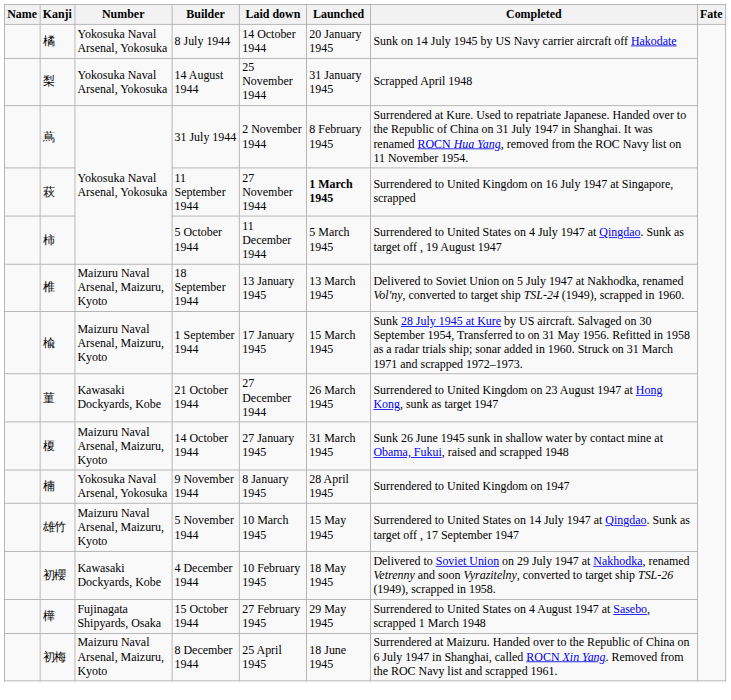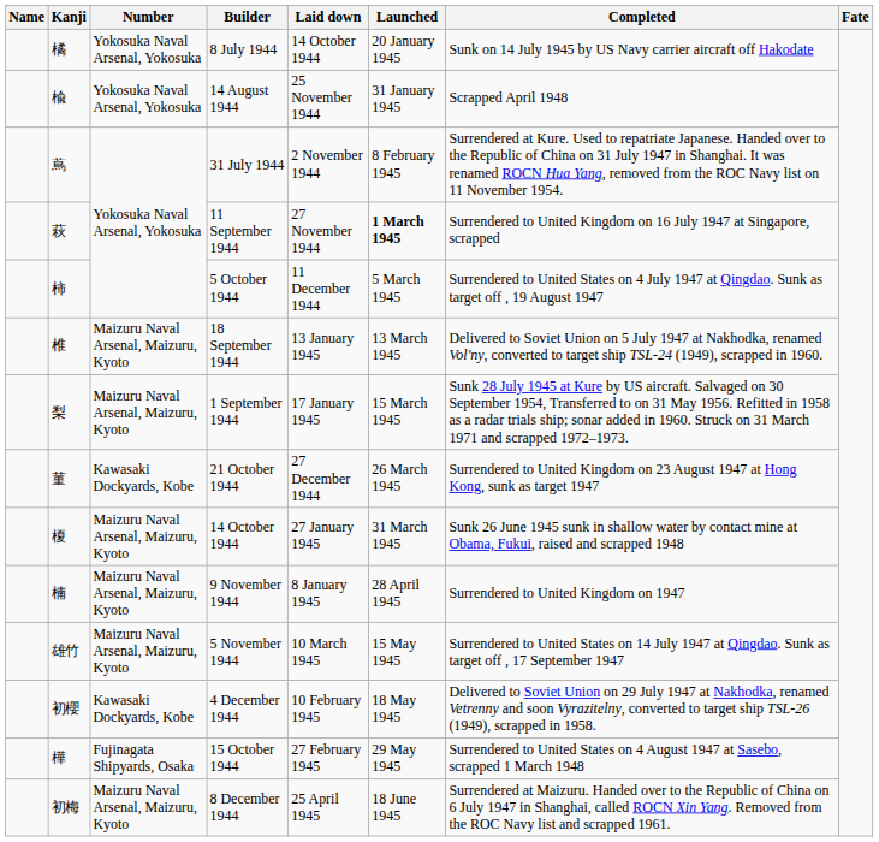14 August 1944 | Kanji: 梨 -> 楡
1 September 1944 | Kanji: 楡 -> 梨
9 November 1944 | Number: Yokosuka Naval Arsenal, Yokosuka -> Maizuru Naval Arsenal, Maizuru, Kyoto
